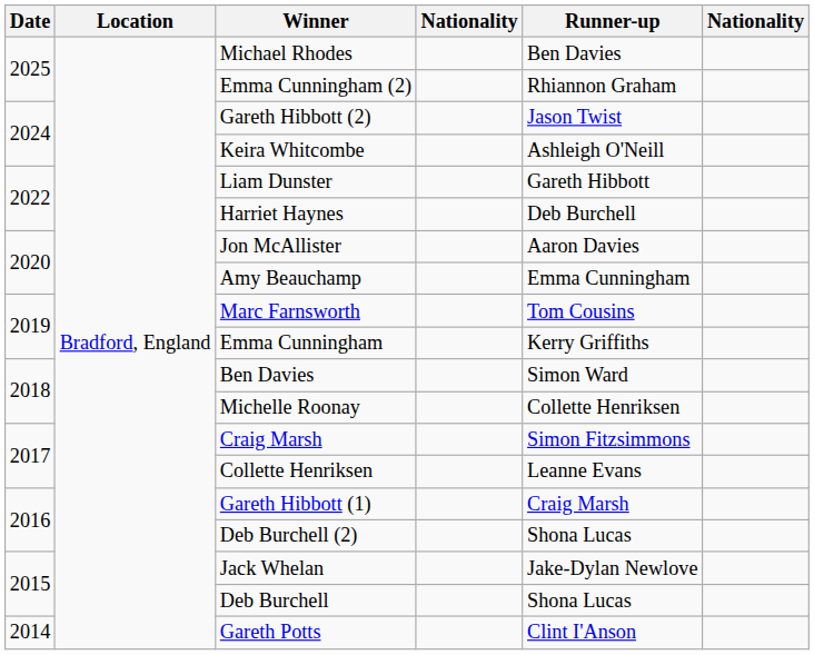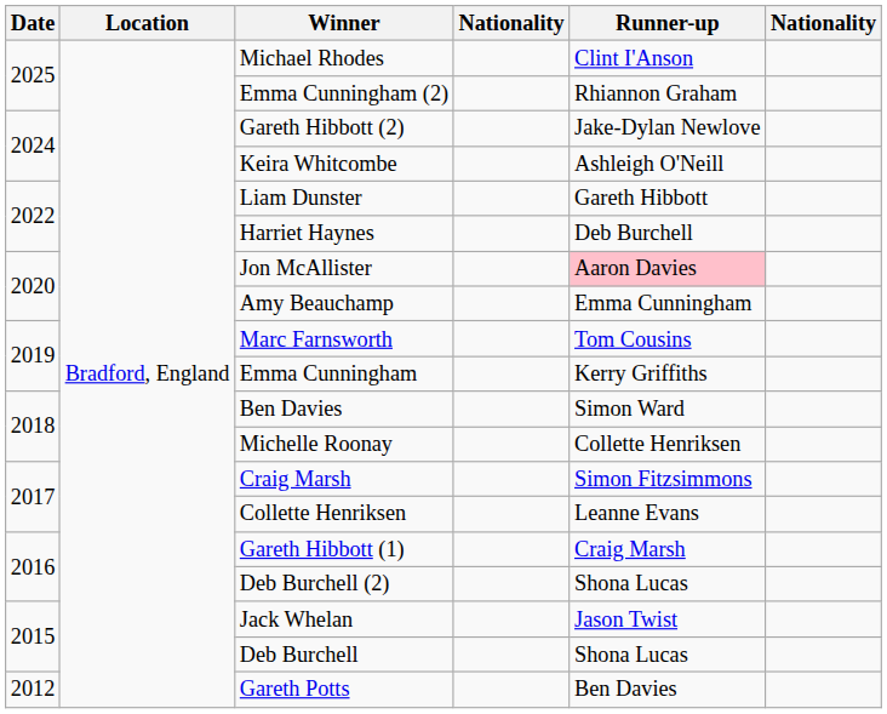Michael Rhodes | Runner-up: Ben Davies -> Clint I'Anson
Gareth Hibbott (2) | Runner-up: Jason Twist -> Jake-Dylan Newlove
Jon McAllister | Runner-up: no background -> pink background
Jack Whelan | Runner-up: Jake-Dylan Newlove -> Jason Twist
Gareth Potts | Date: 2014 -> 2012
Gareth Potts | Runner-up: Clint I'Anson -> Ben Davies
